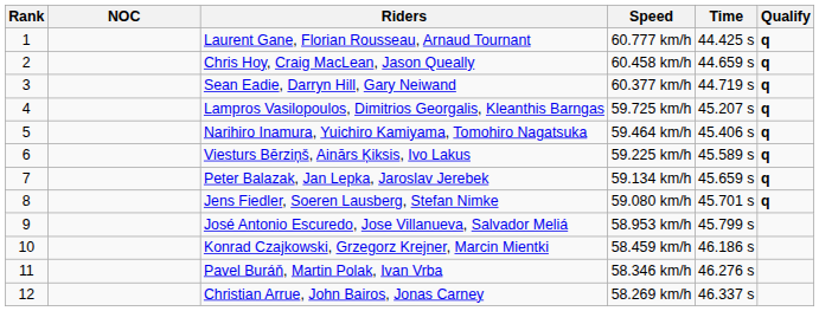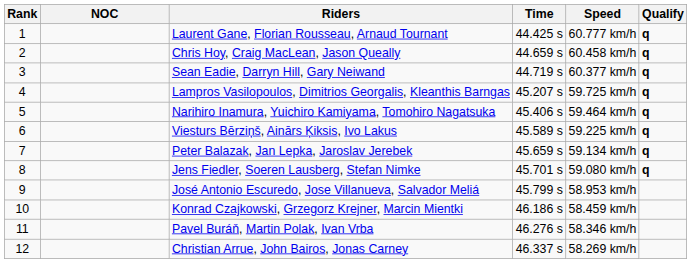columns swapped: Time <-> Speed
